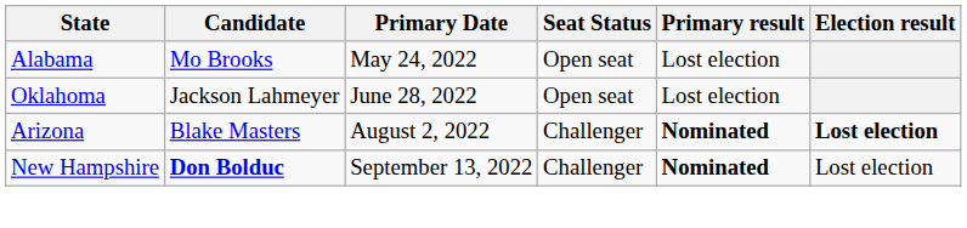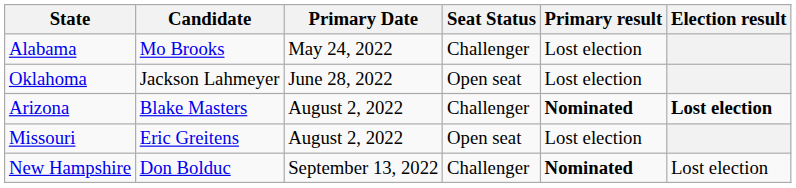Alabama | Seat Status: Open seat -> Challenger
+ row: Missouri | Eric Greitens | August 2, 2022 | Open seat | Lost election
New Hampshire | Candidate: bold -> normal
